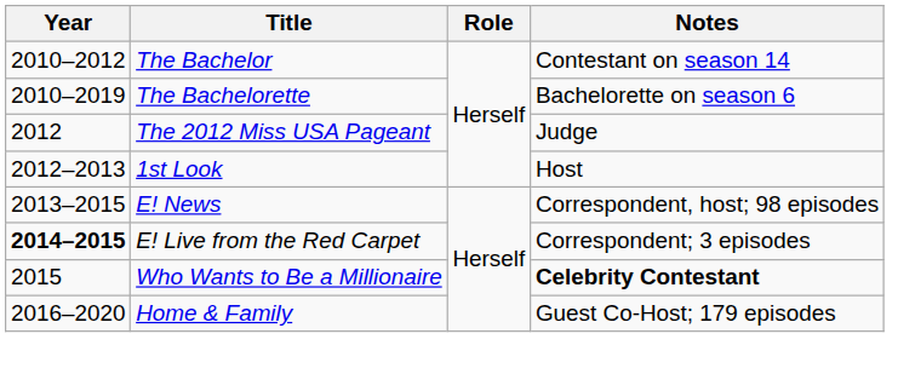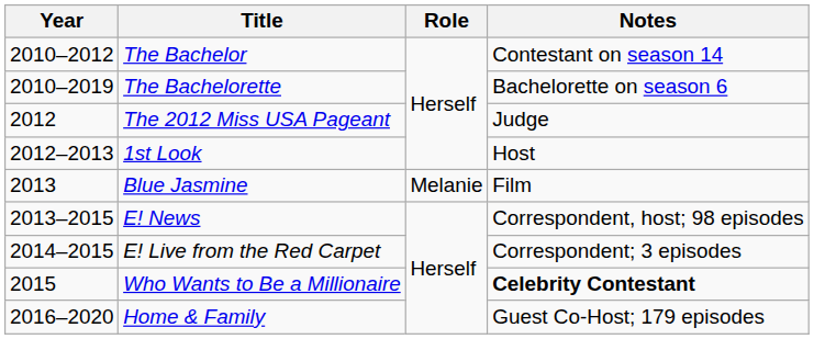+ row: 2013 | Blue Jasmine | Melanie | Film
E! Live from the Red Carpet | Year: bold -> normal
